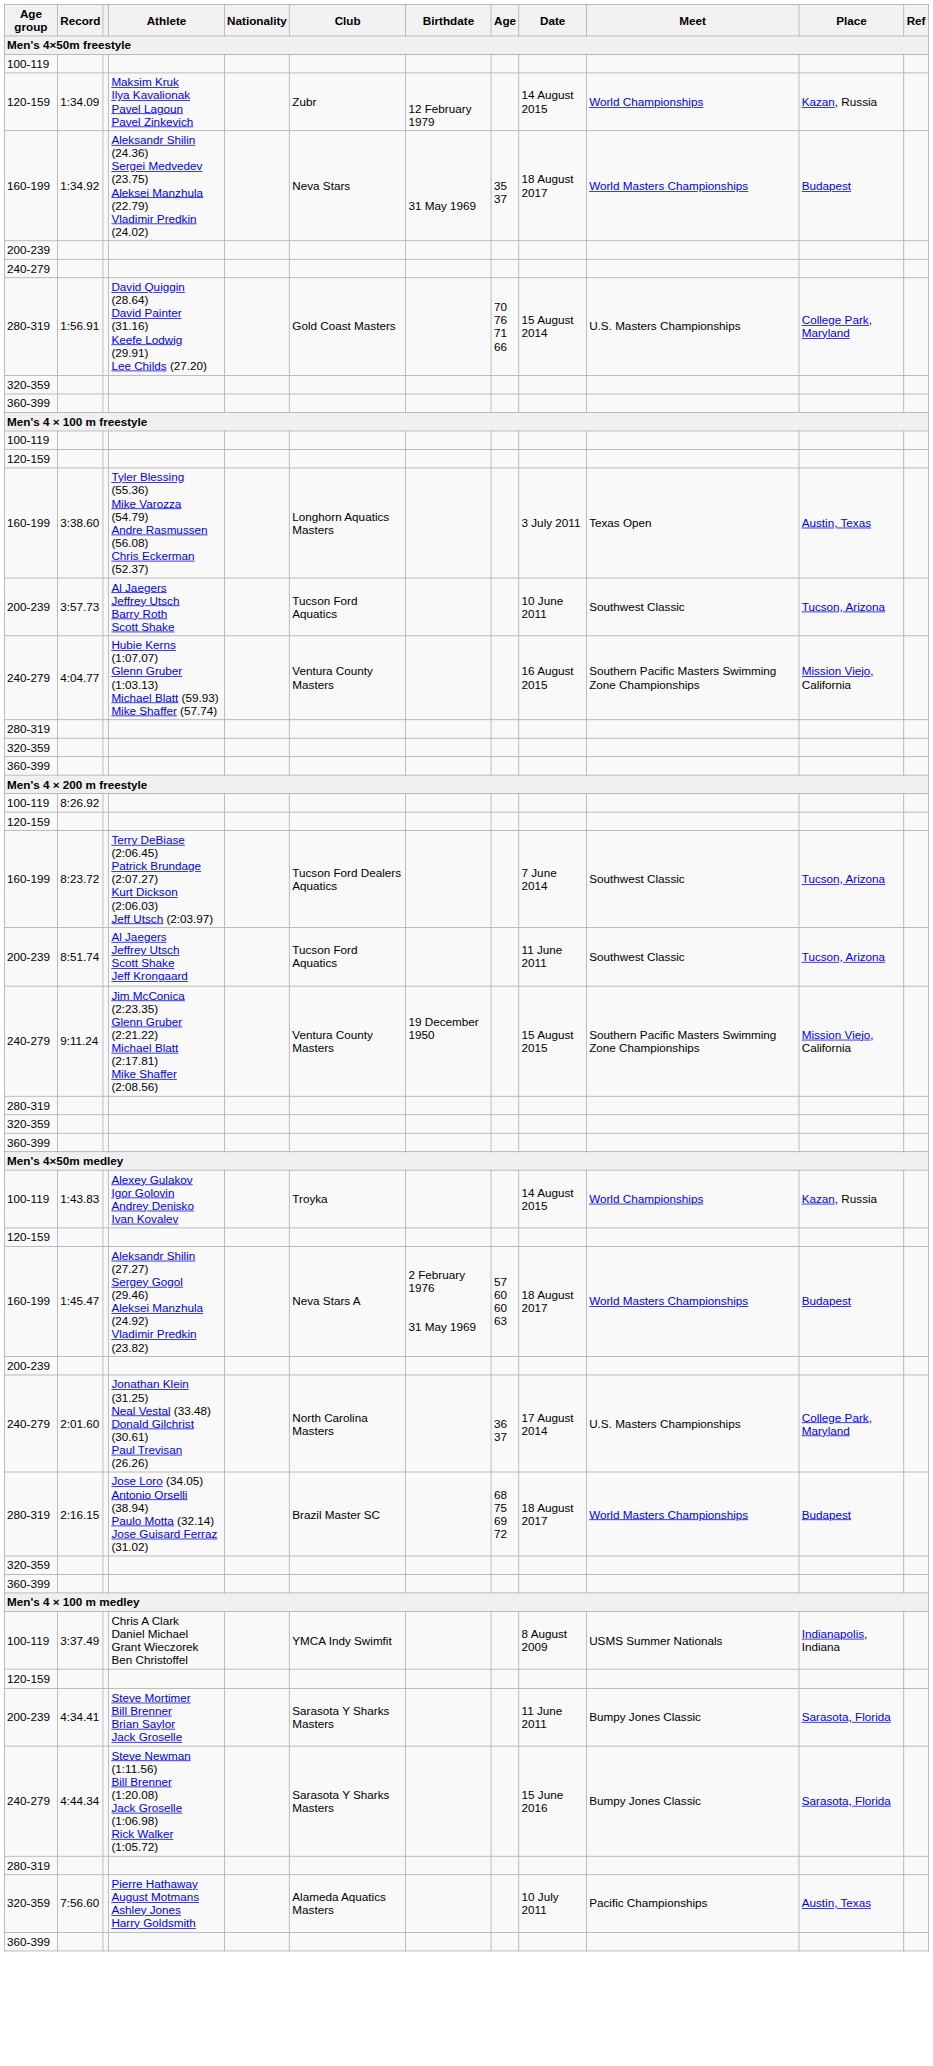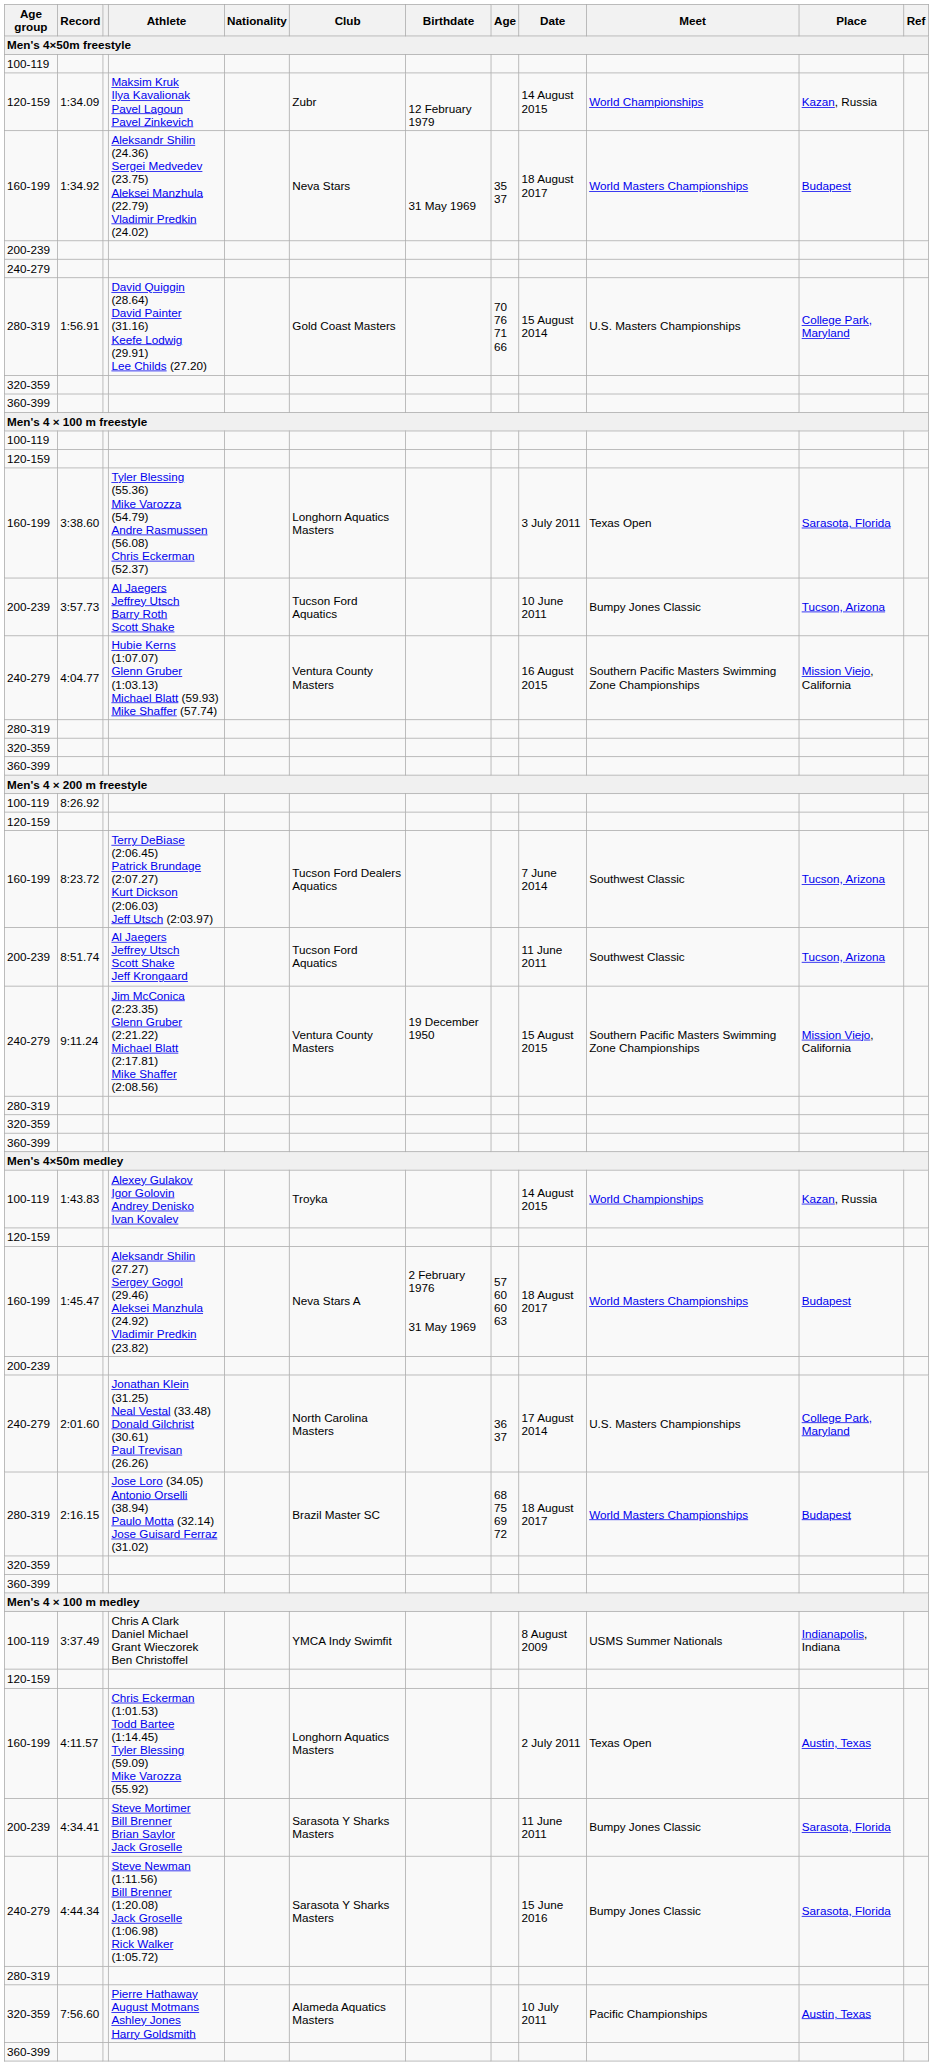3:38.60 | Place: Austin, Texas -> Sarasota, Florida
3:57.73 | Meet: Southwest Classic -> Bumpy Jones Classic
+ row: 160-199 | 4:11.57 | Chris Eckerman (1:01.53) Todd Bartee (1:14.45) Tyler Blessing (59.09) Mike Varozza (55.92) | Longhorn Aquatics Masters | 2 July 2011 | Texas Open | Austin, Texas
